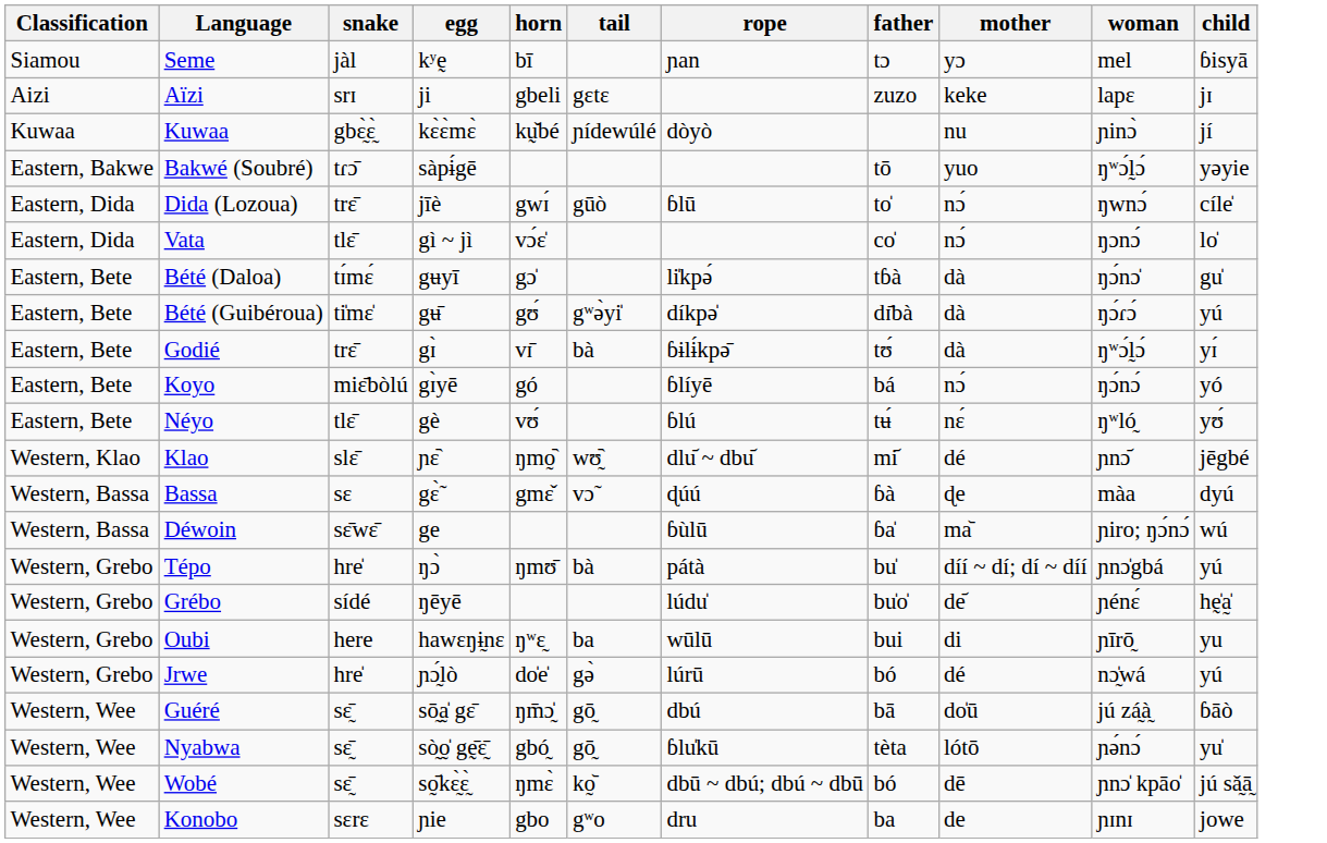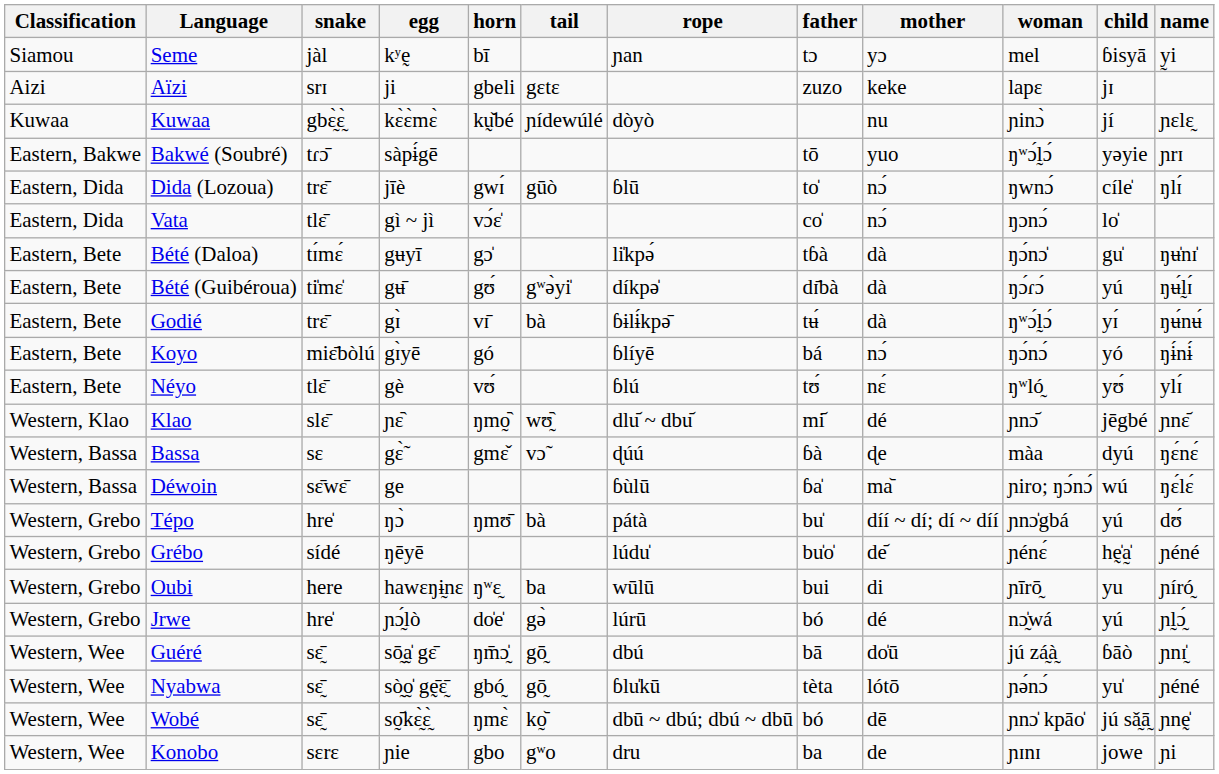+ column: name | y̰i | ɲɛlɛ̰ | ɲrɪ | ŋlɪ́ | ŋʉ̍nɪ̍ | ŋʉ́l̰ɪ́ | ŋʉ́nʉ́ | ŋɨ́nɨ́ | ylɪ́ | ɲnɛ᷄ | ŋɛ́nɛ́ | ŋɛ́lɛ́ | dʊ́ | ɲéné | ɲíró̰ | ɲl̰ɔ̰́ | ɲnɪ̰̍ | ɲéné | ɲnḛ̍ | ɲi
Godié | father: tʊ́ -> tʉ́
Néyo | father: tʉ́ -> tʊ́
